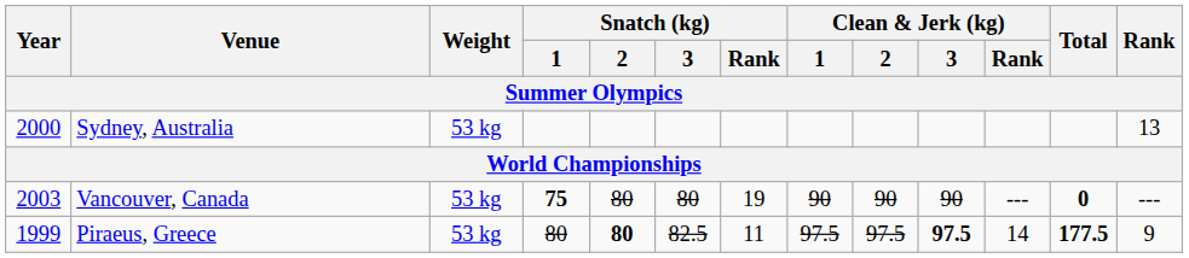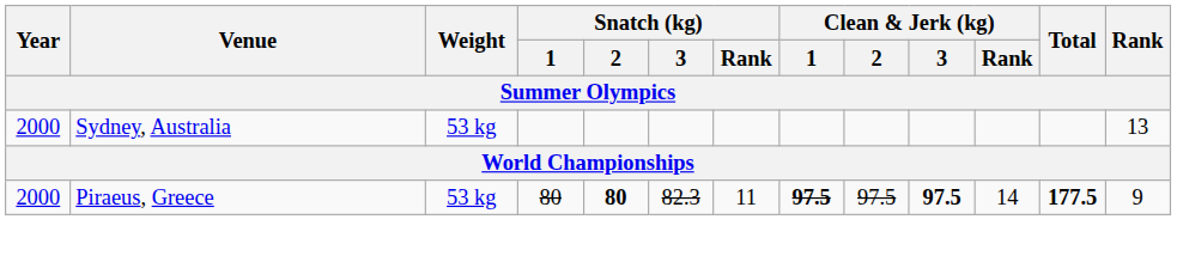- row: 2003 | Vancouver, Canada | 53 kg | 75 | 80 | 80 | 19 | 90 | 90 | 90 | --- | 0 | ---
Piraeus, Greece | Year: 1999 -> 2000
Piraeus, Greece | Snatch (kg) / 3: 82.5 -> 82.3
Piraeus, Greece | Clean & Jerk (kg) / 1: normal -> bold
